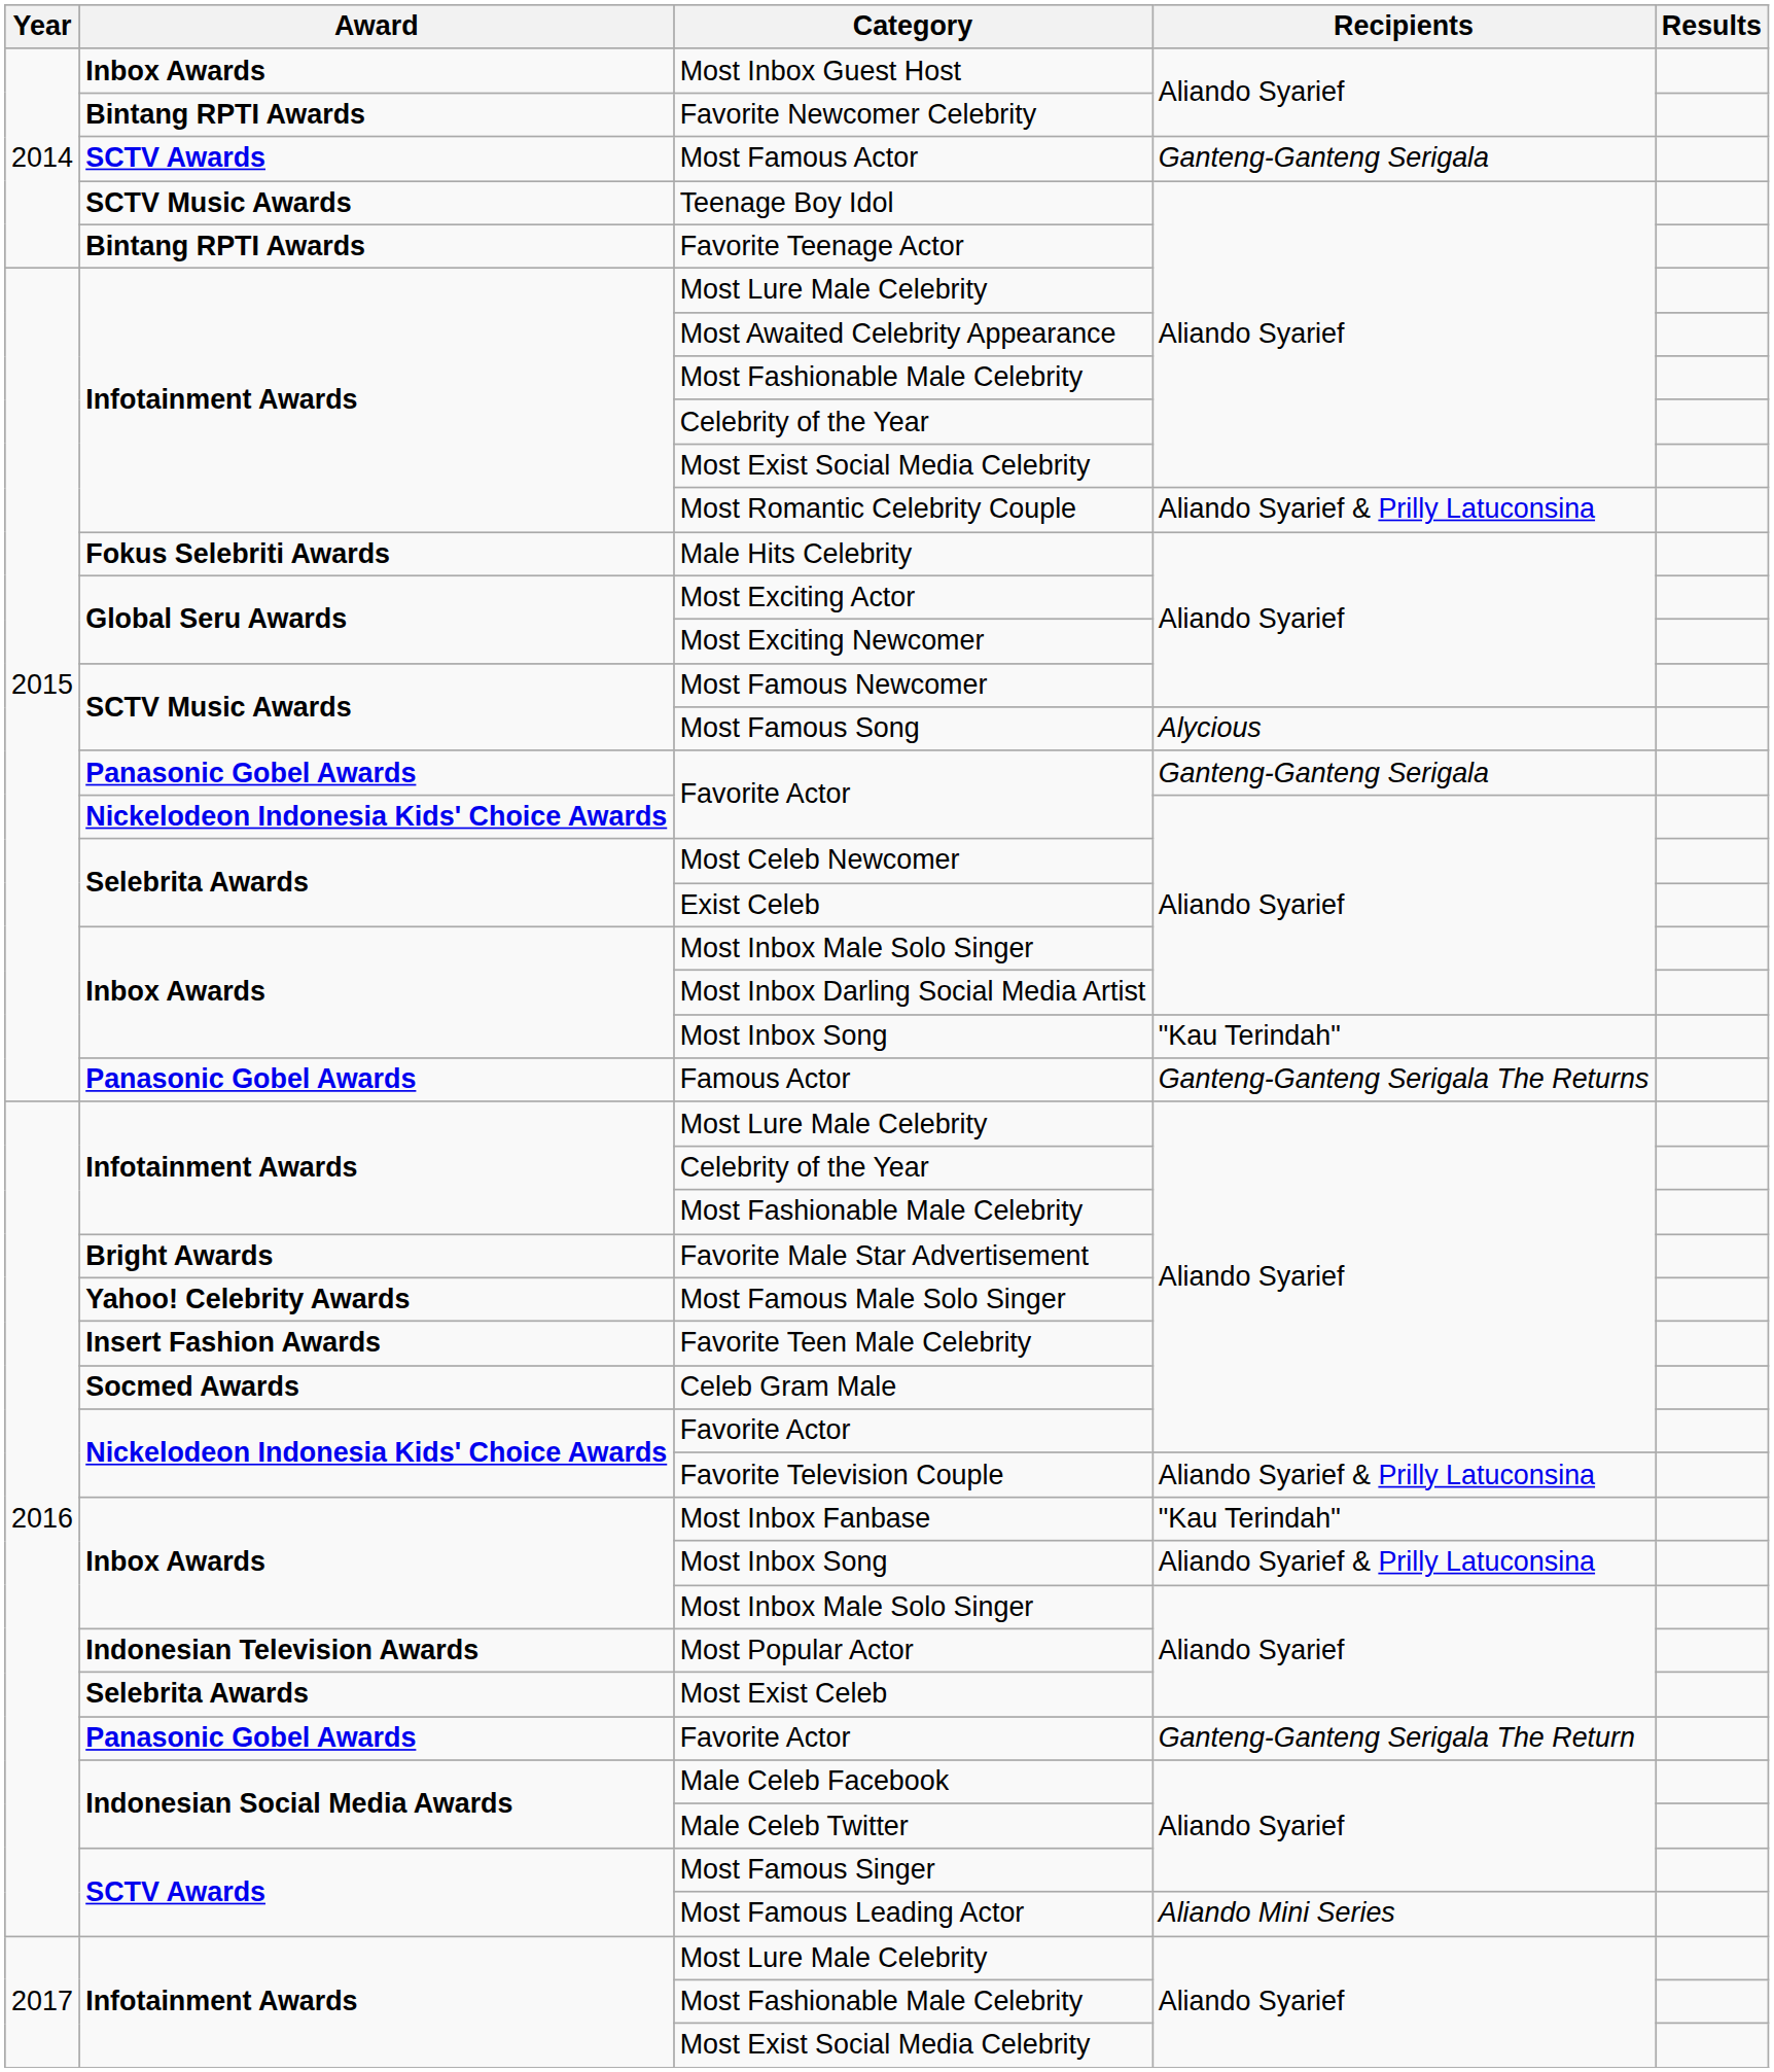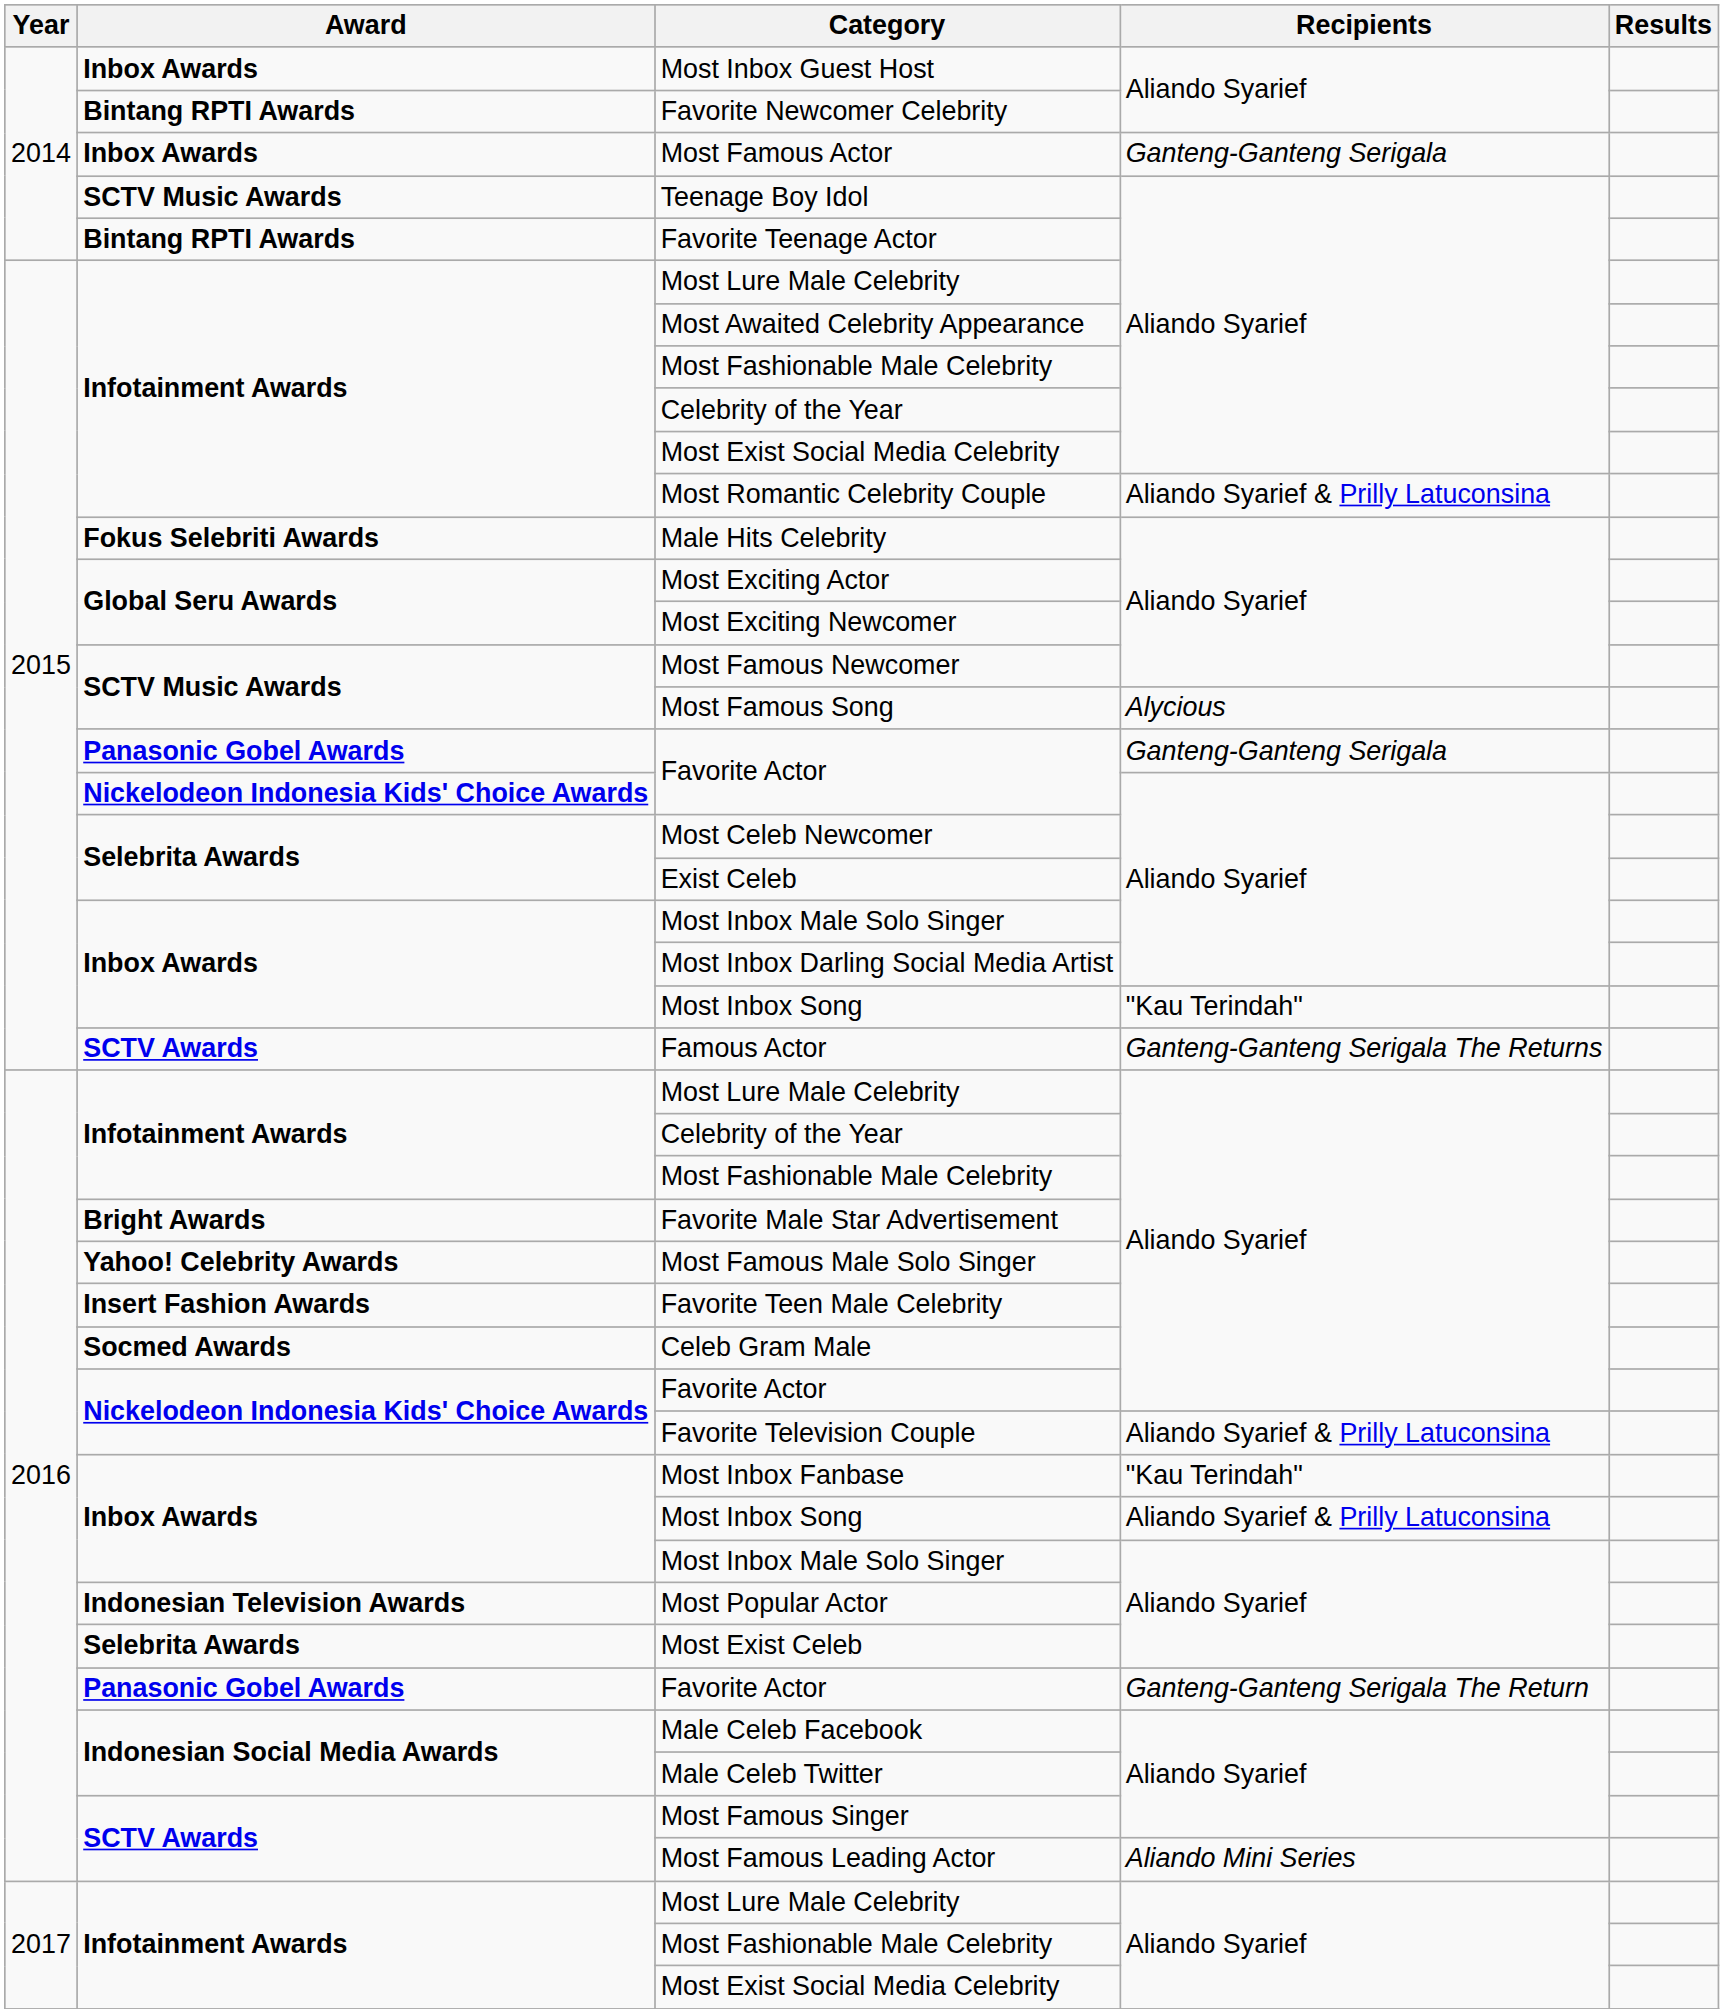Most Famous Actor | Award: SCTV Awards -> Inbox Awards
Famous Actor | Award: Panasonic Gobel Awards -> SCTV Awards
